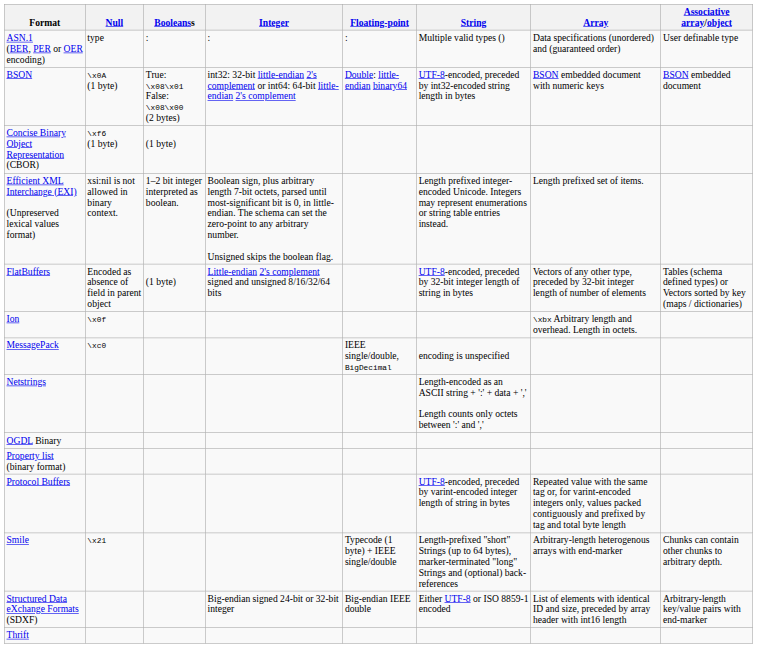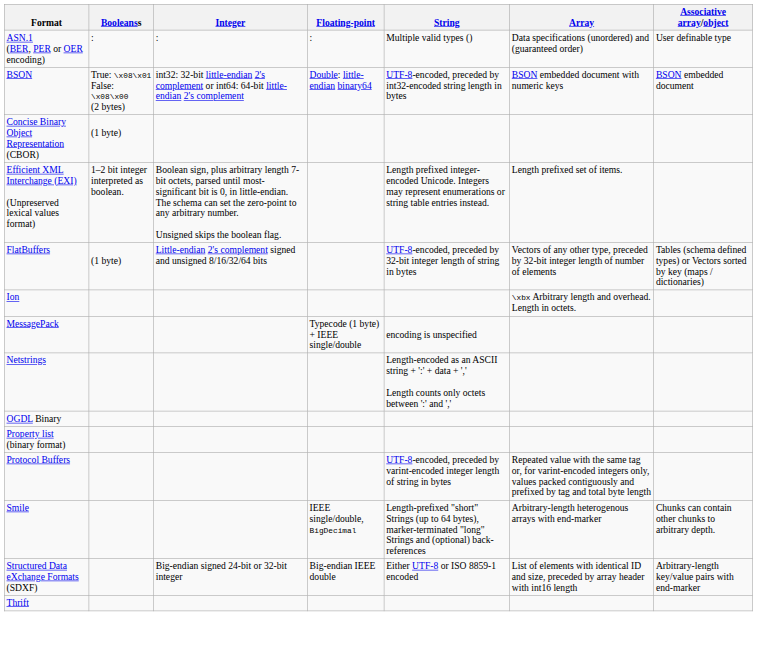- column: Null | type | \x0A (1 byte) | \xf6 (1 byte) | xsi:nil is not allowed in binary context. | Encoded as absence of field in parent object | \x0f | \xc0 | \x21
MessagePack | Floating-point: IEEE single/double, BigDecimal -> Typecode (1 byte) + IEEE single/double
Smile | Floating-point: Typecode (1 byte) + IEEE single/double -> IEEE single/double, BigDecimal
